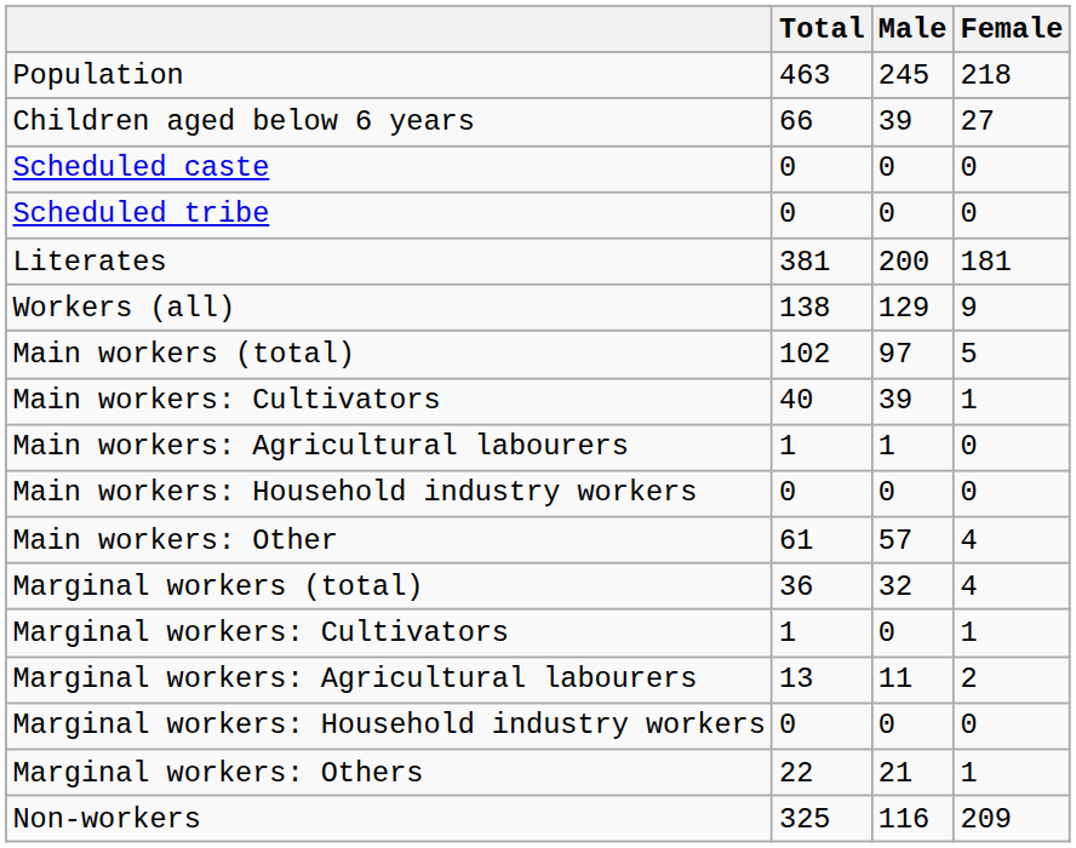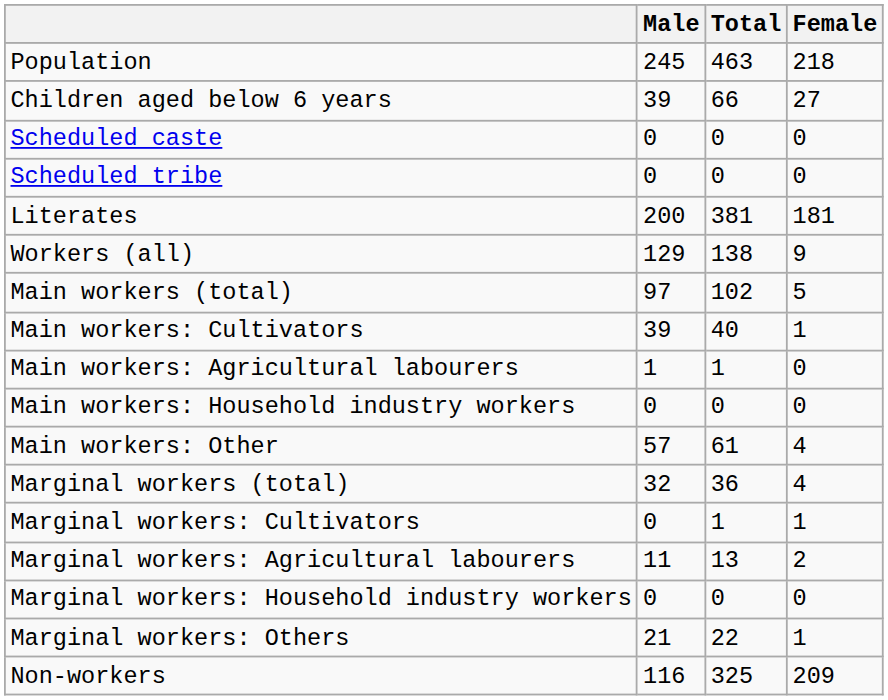columns swapped: Total <-> Male
